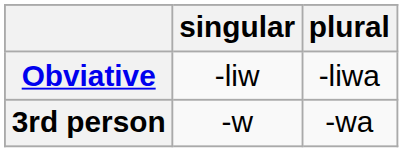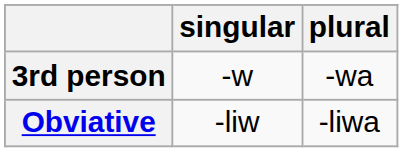rows swapped: 3rd person <-> Obviative
